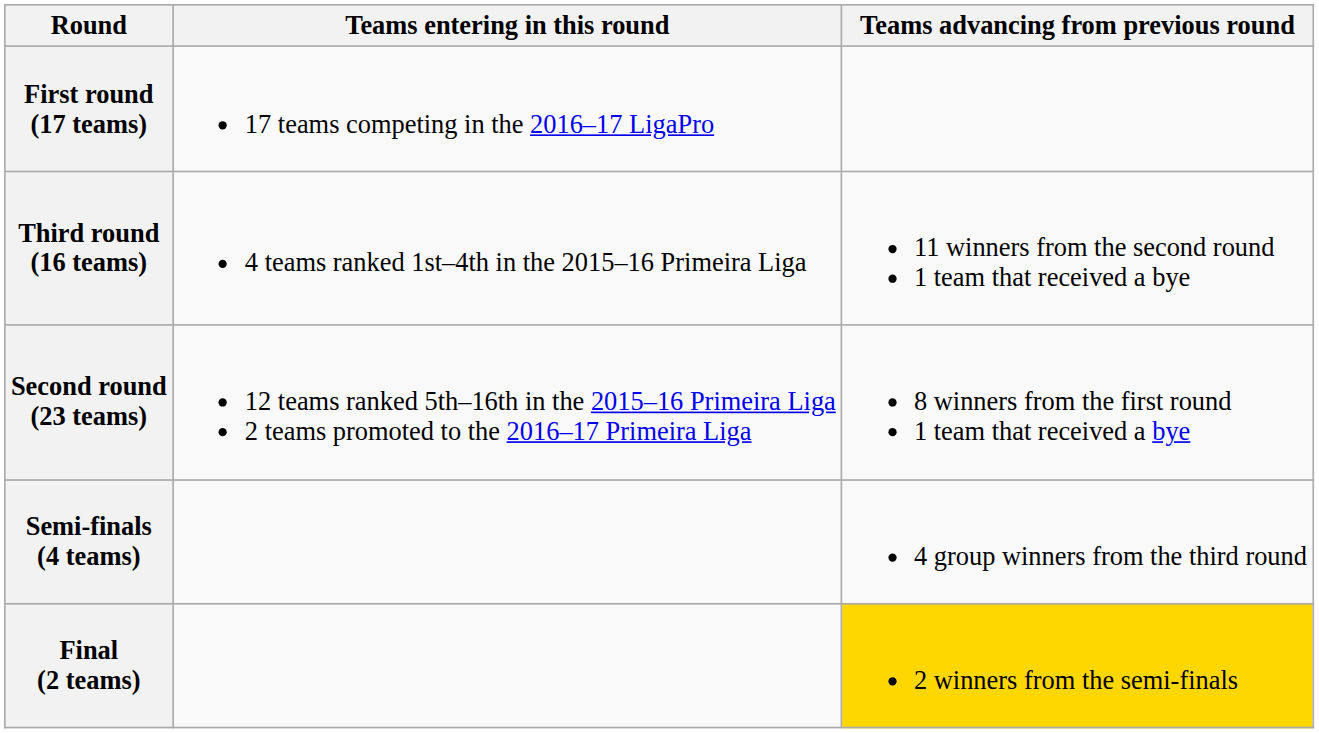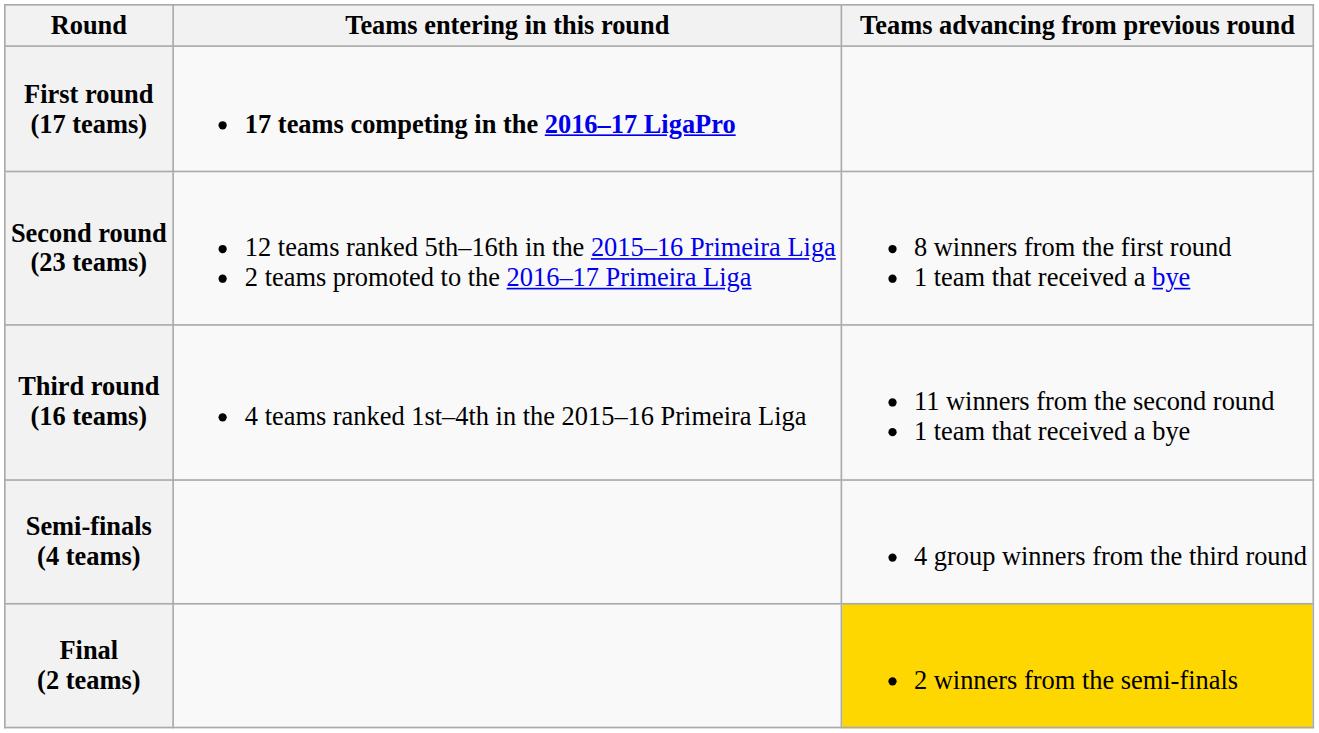First round (17 teams) | Teams entering in this round: normal -> bold
rows swapped: Second round (23 teams) <-> Third round (16 teams)
